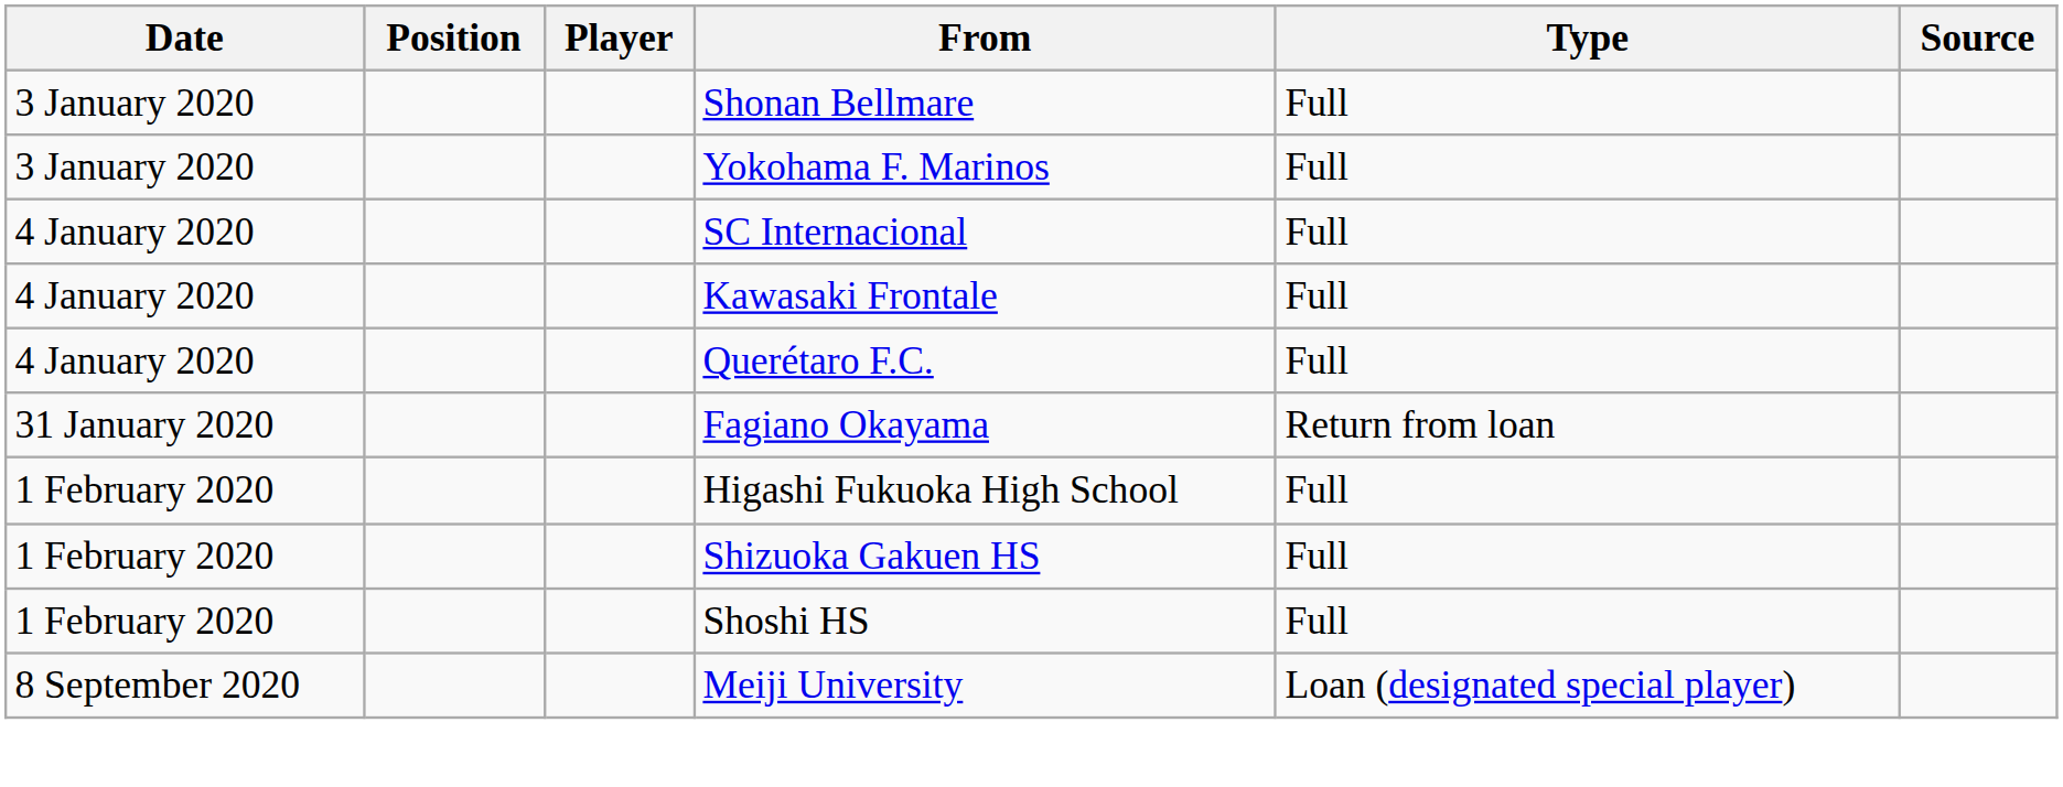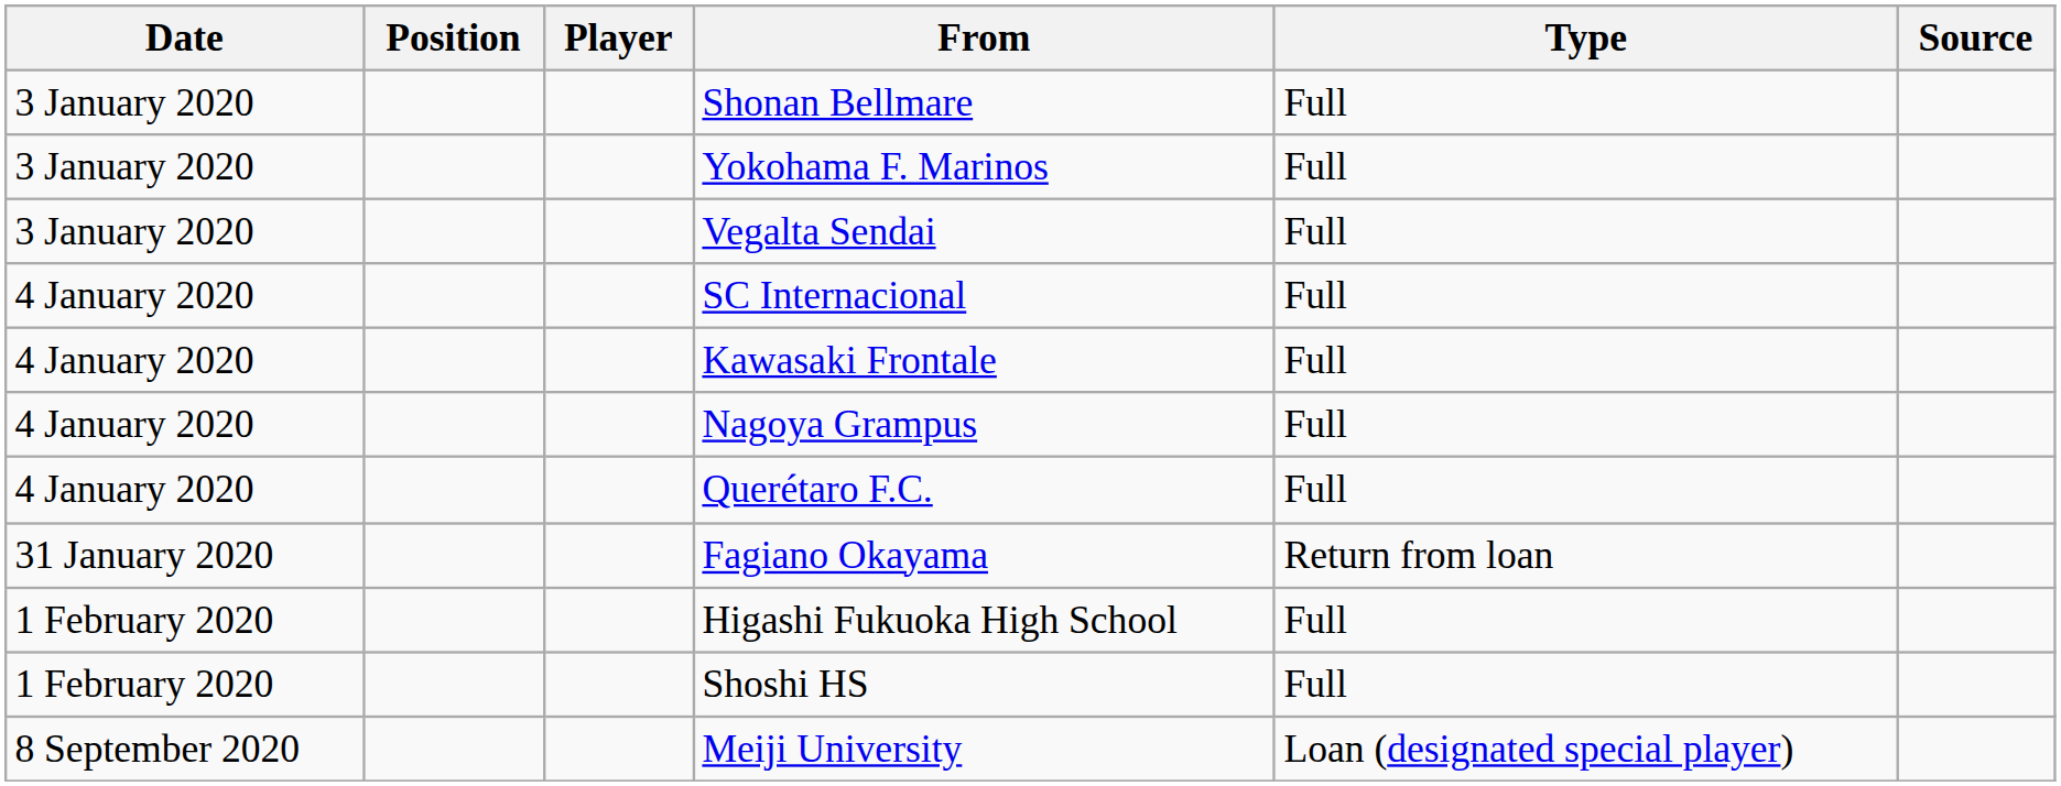+ row: 3 January 2020 | Vegalta Sendai | Full
+ row: 4 January 2020 | Nagoya Grampus | Full
- row: 1 February 2020 | Shizuoka Gakuen HS | Full
